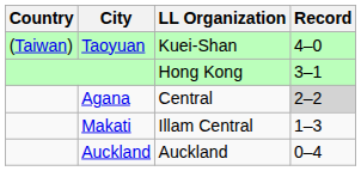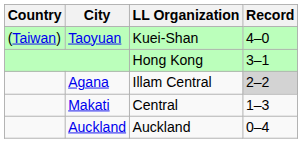Agana | LL Organization: Central -> Illam Central
Makati | LL Organization: Illam Central -> Central
